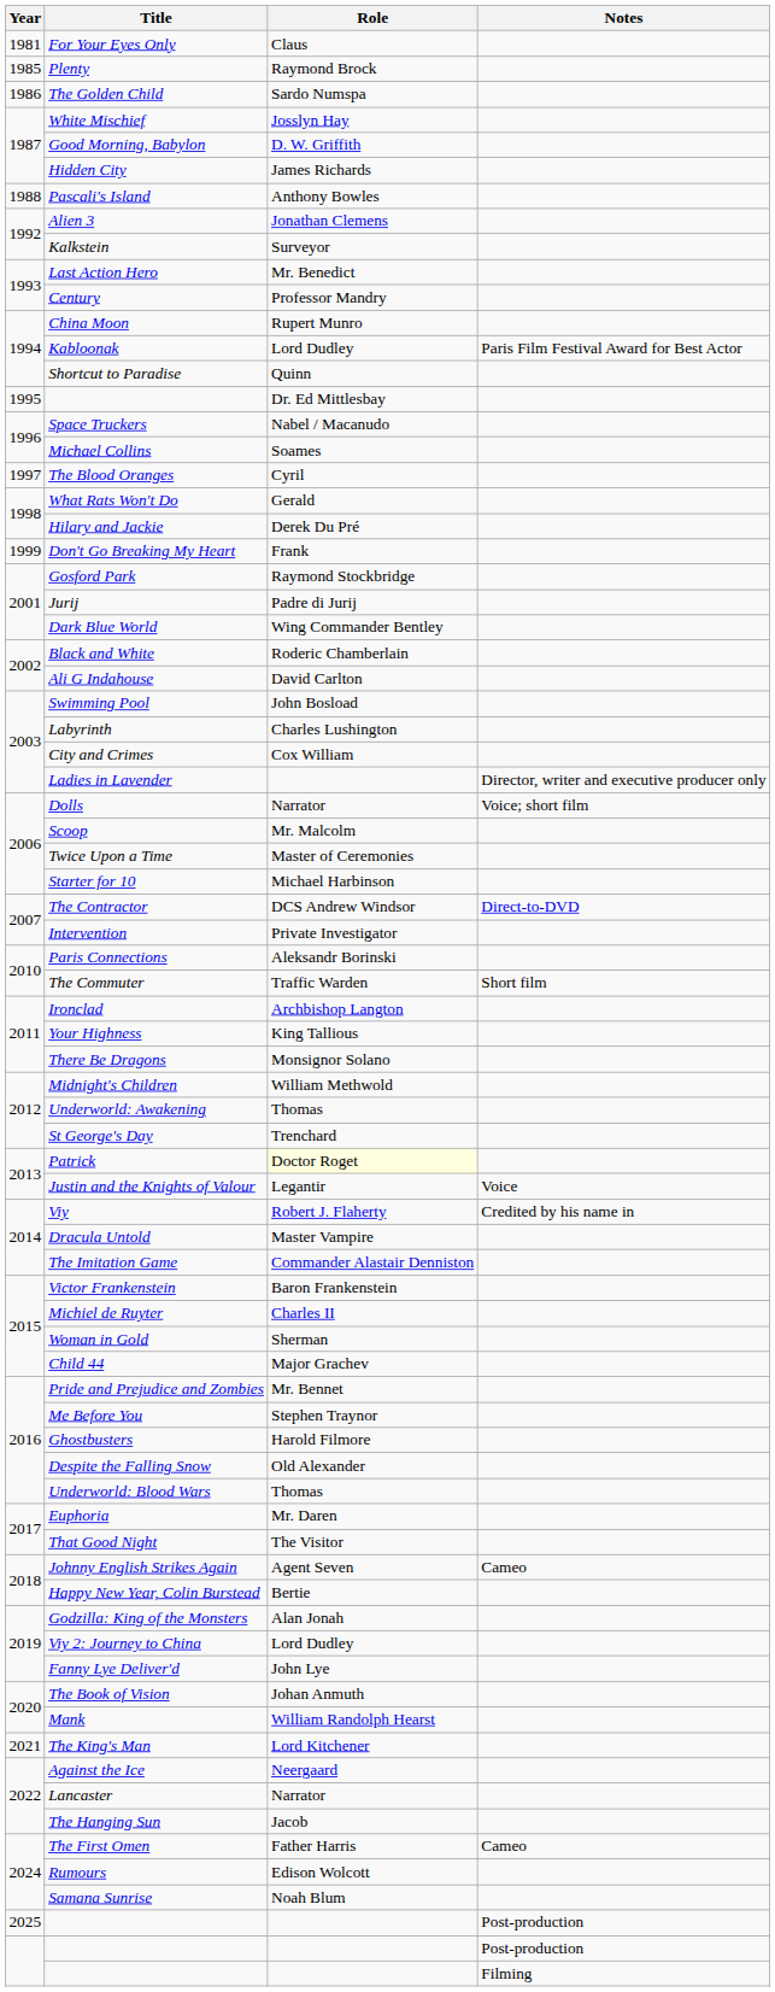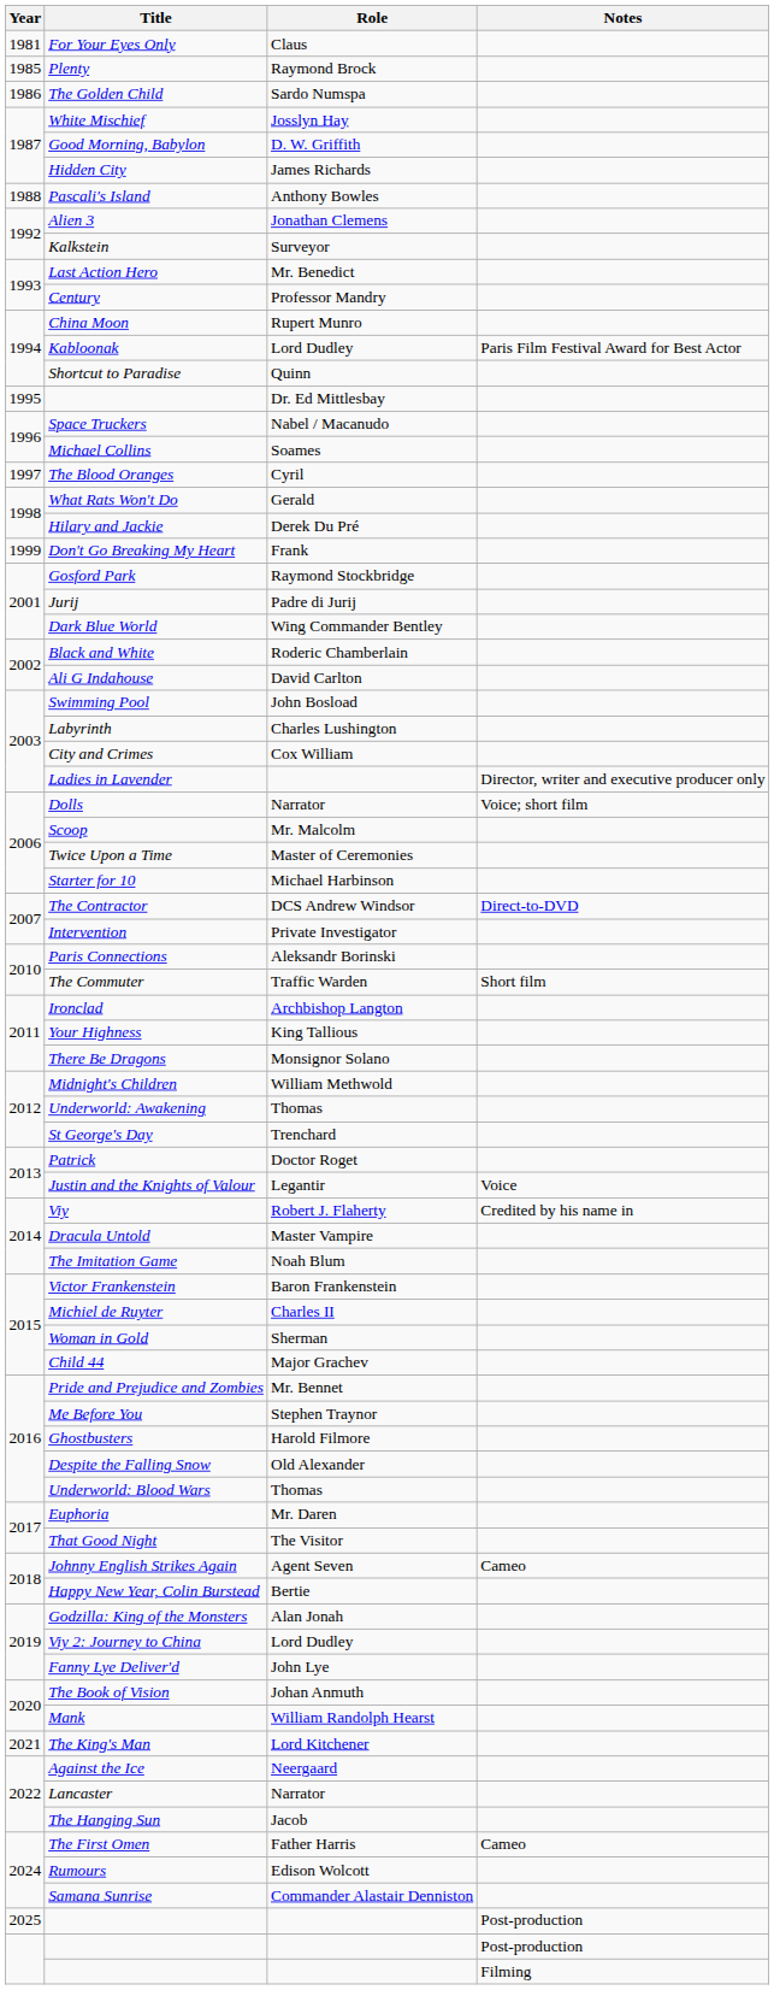Patrick | Role: lightyellow background -> no background
The Imitation Game | Role: Commander Alastair Denniston -> Noah Blum
Samana Sunrise | Role: Noah Blum -> Commander Alastair Denniston
